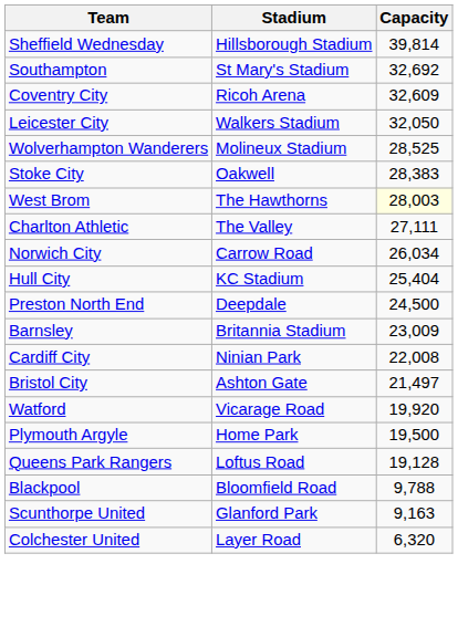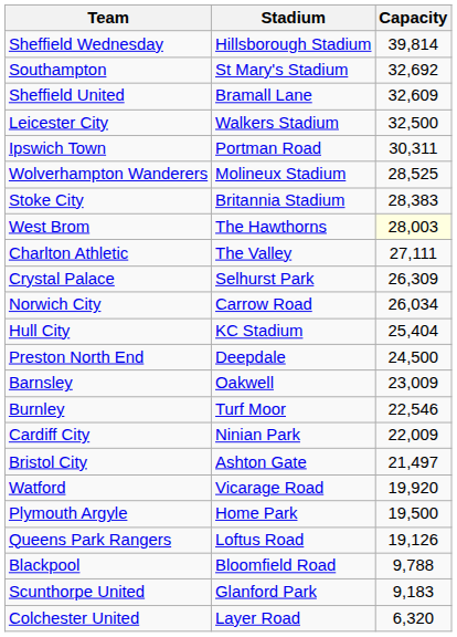- row: Coventry City | Ricoh Arena | 32,609
+ row: Sheffield United | Bramall Lane | 32,609
Leicester City | Capacity: 32,050 -> 32,500
+ row: Ipswich Town | Portman Road | 30,311
Stoke City | Stadium: Oakwell -> Britannia Stadium
+ row: Crystal Palace | Selhurst Park | 26,309
Barnsley | Stadium: Britannia Stadium -> Oakwell
+ row: Burnley | Turf Moor | 22,546
Cardiff City | Capacity: 22,008 -> 22,009
Queens Park Rangers | Capacity: 19,128 -> 19,126
Scunthorpe United | Capacity: 9,163 -> 9,183
